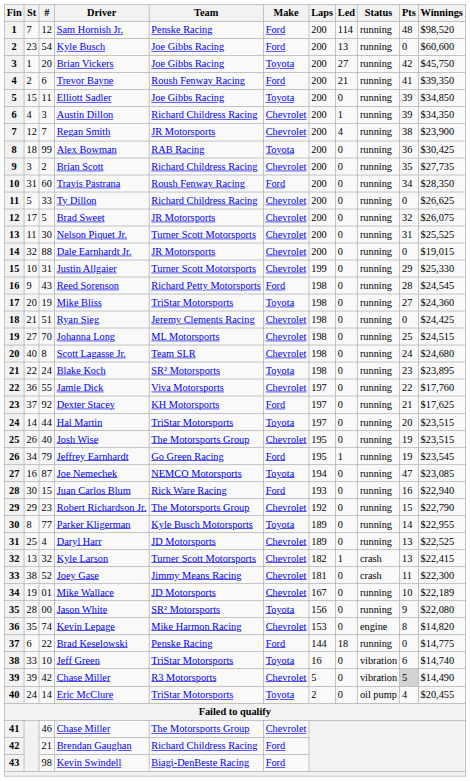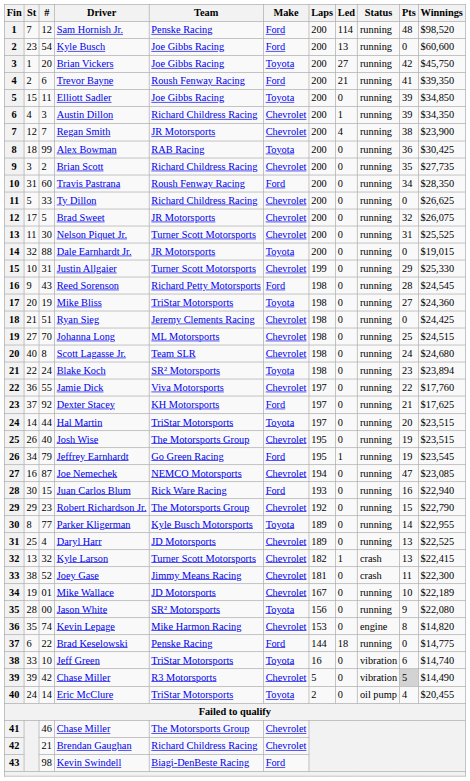Dale Earnhardt Jr. | Make: Chevrolet -> Toyota
Blake Koch | Winnings: $23,895 -> $23,894
Joe Nemechek | Make: Toyota -> Chevrolet
Brendan Gaughan | Make: Ford -> Chevrolet
